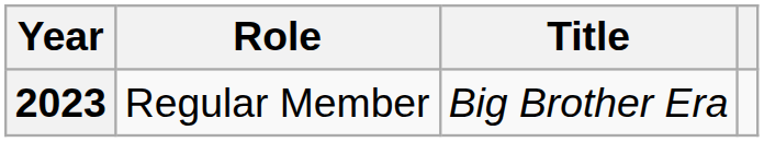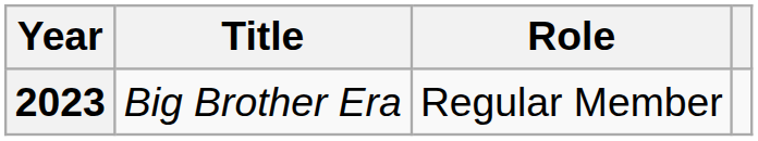columns swapped: Title <-> Role
